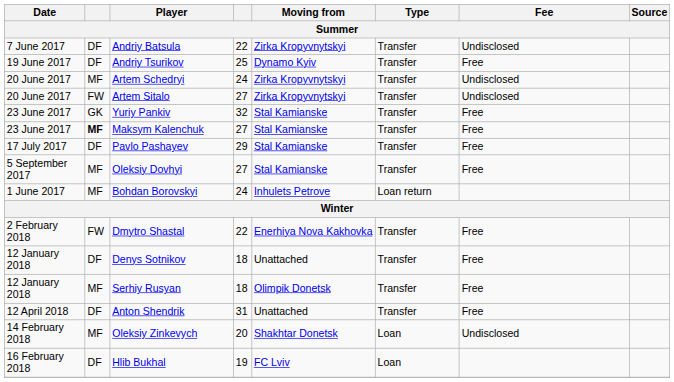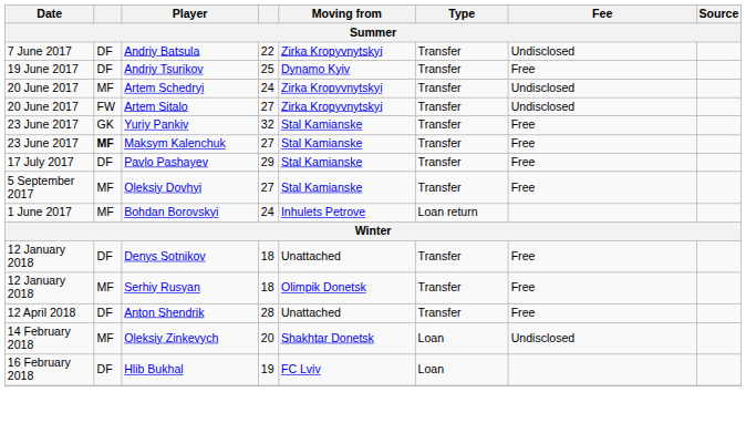- row: 2 February 2018 | FW | Dmytro Shastal | 22 | Enerhiya Nova Kakhovka | Transfer | Free
Anton Shendrik | column 4: 31 -> 28
